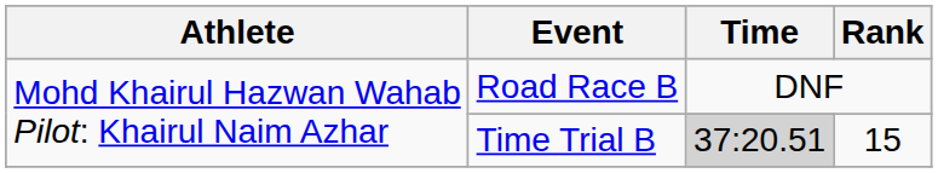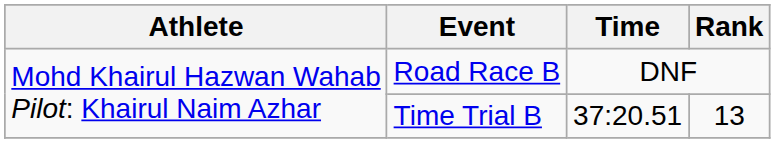Time Trial B | Time: lightgrey background -> no background
Time Trial B | Rank: 15 -> 13
